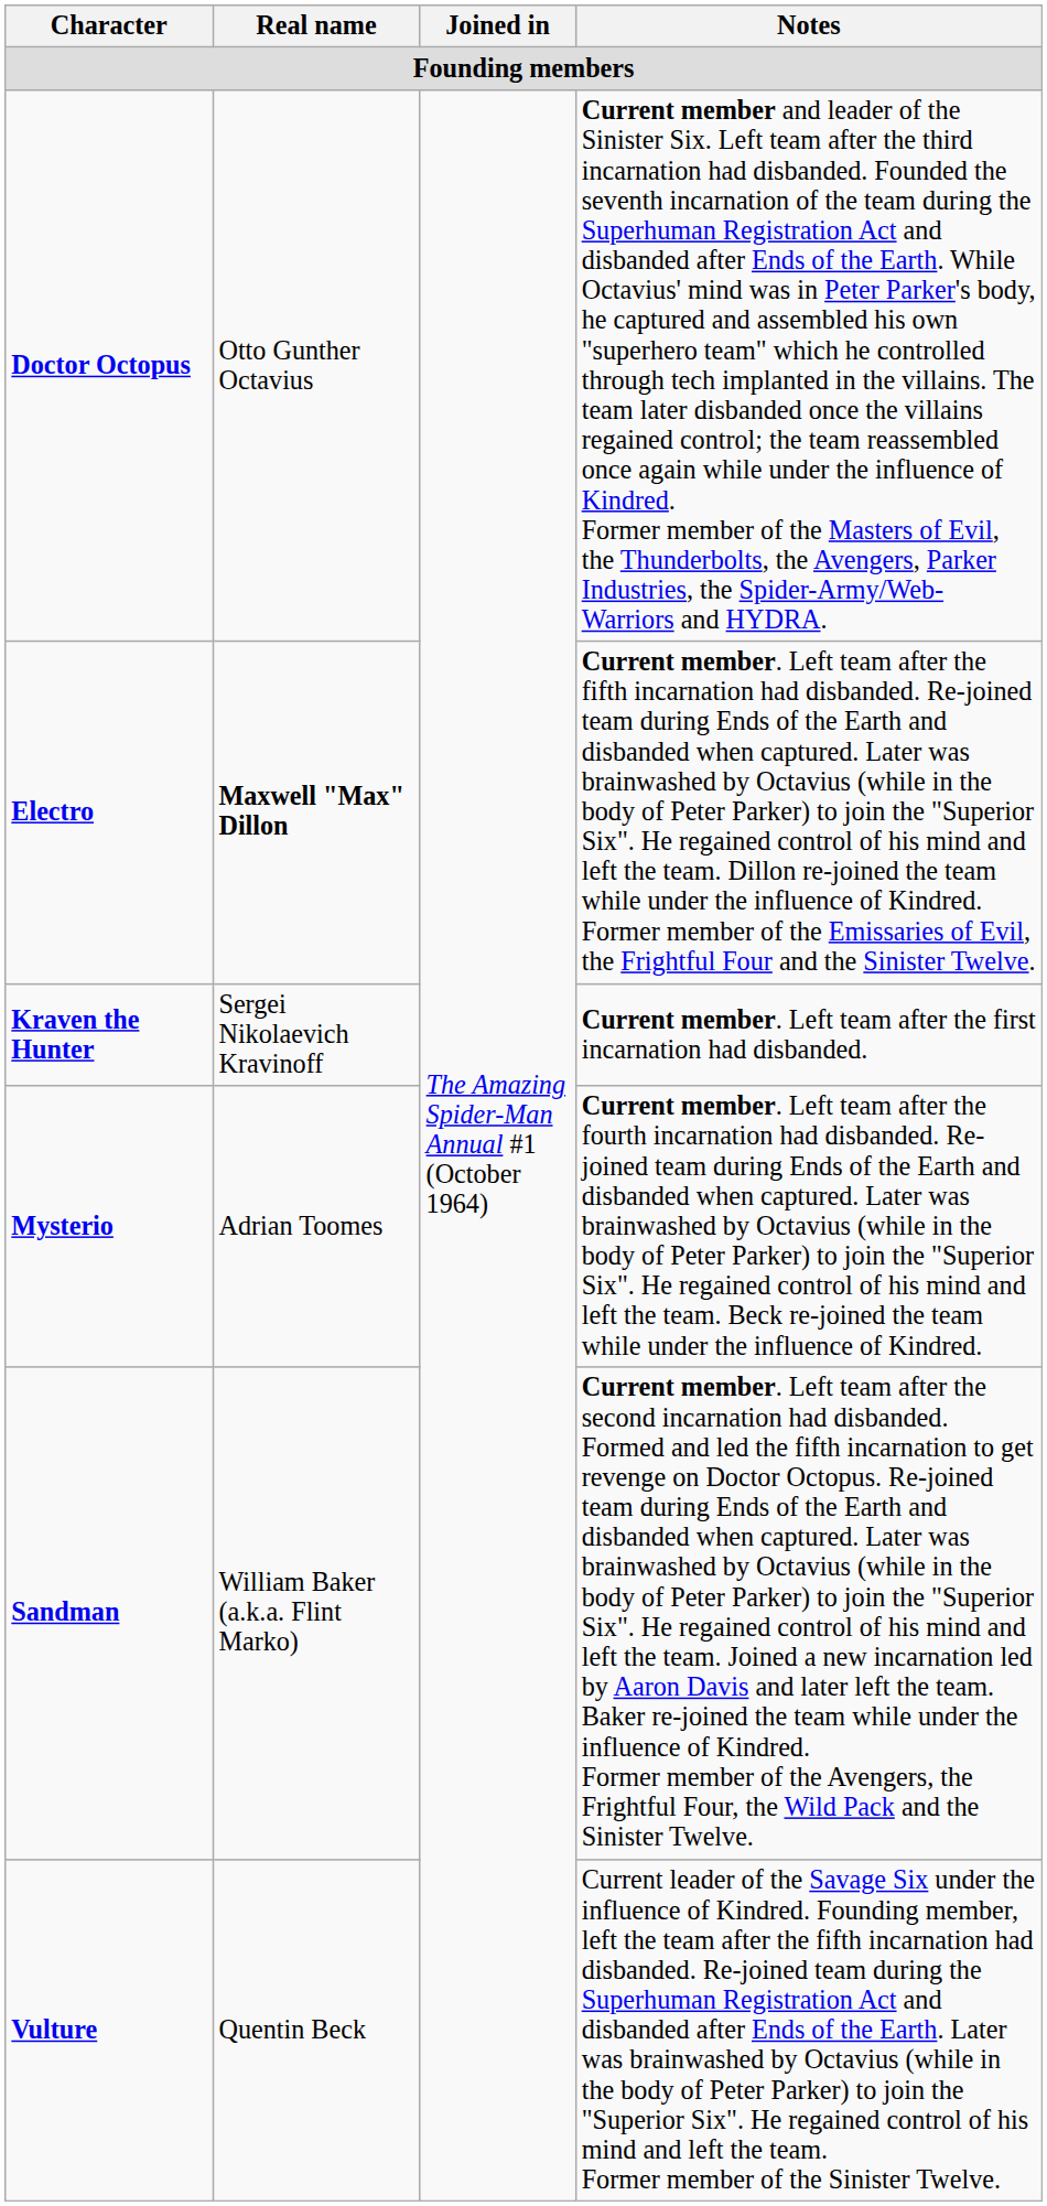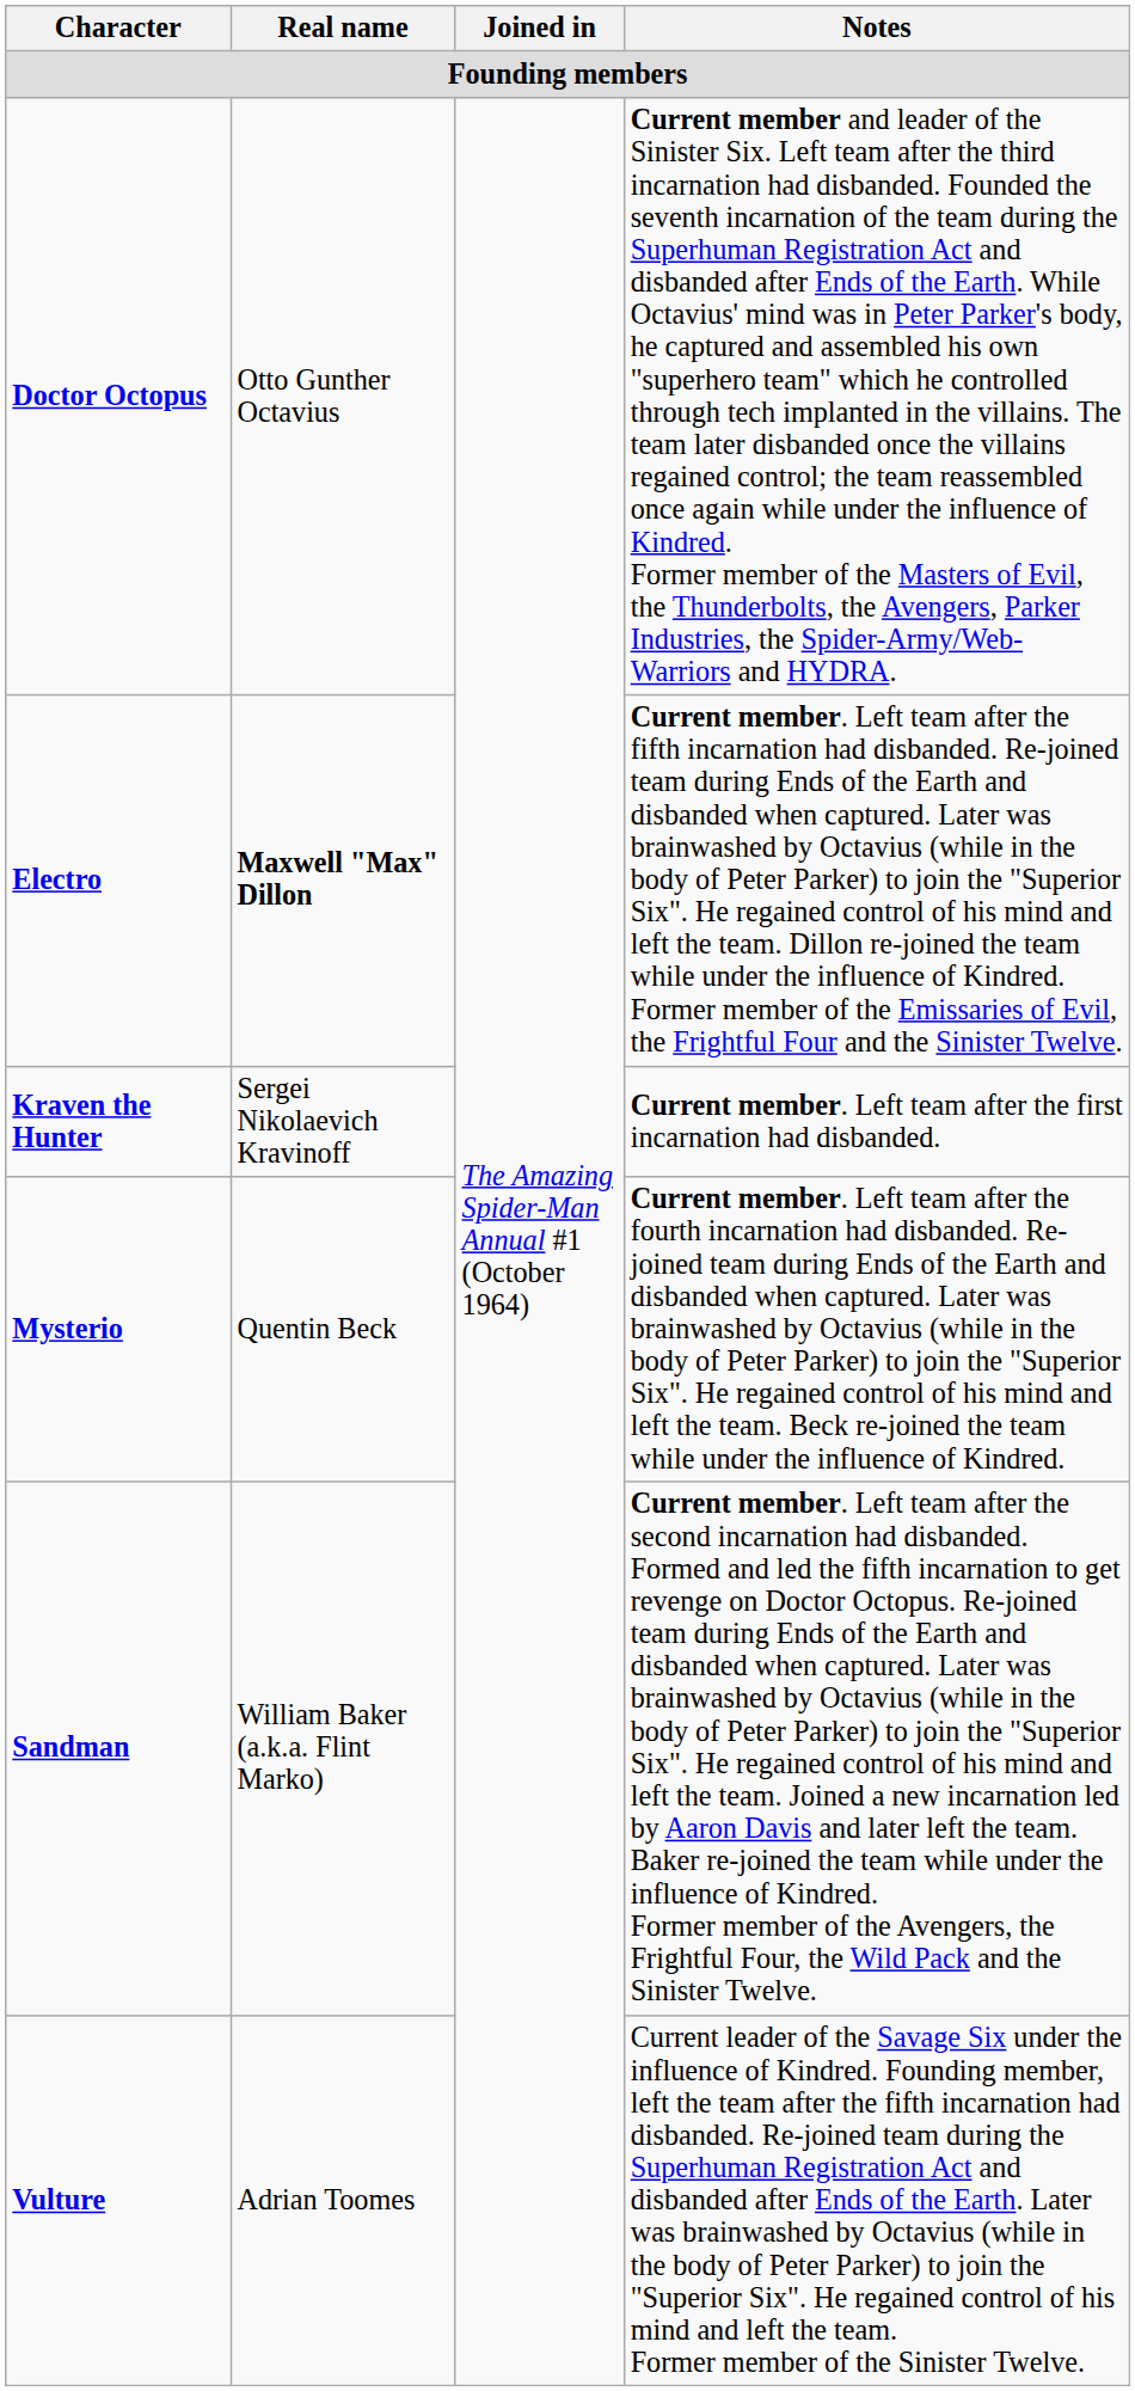Mysterio | Real name: Adrian Toomes -> Quentin Beck
Vulture | Real name: Quentin Beck -> Adrian Toomes
